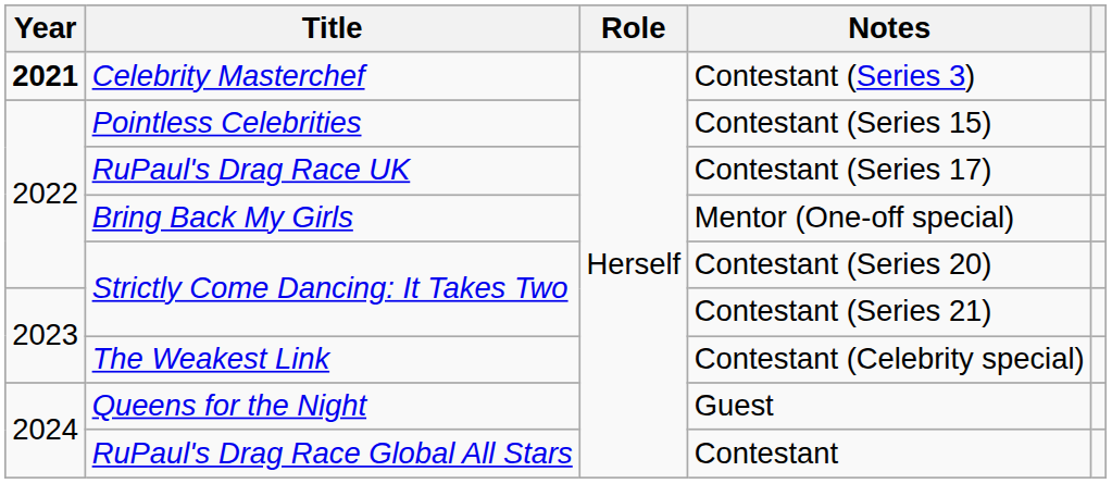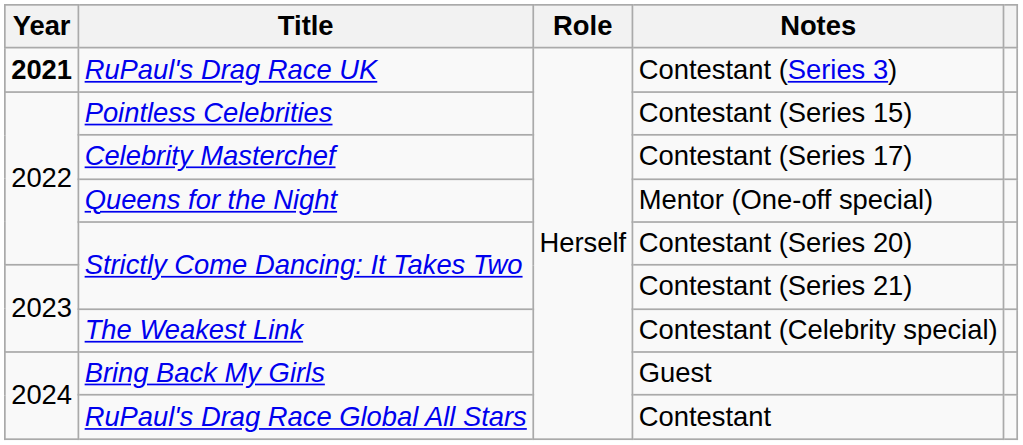Contestant (Series 3) | Title: Celebrity Masterchef -> RuPaul's Drag Race UK
Contestant (Series 17) | Title: RuPaul's Drag Race UK -> Celebrity Masterchef
Mentor (One-off special) | Title: Bring Back My Girls -> Queens for the Night
Guest | Title: Queens for the Night -> Bring Back My Girls
